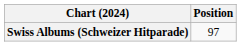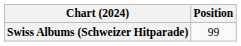Swiss Albums (Schweizer Hitparade) | Position: 97 -> 99
